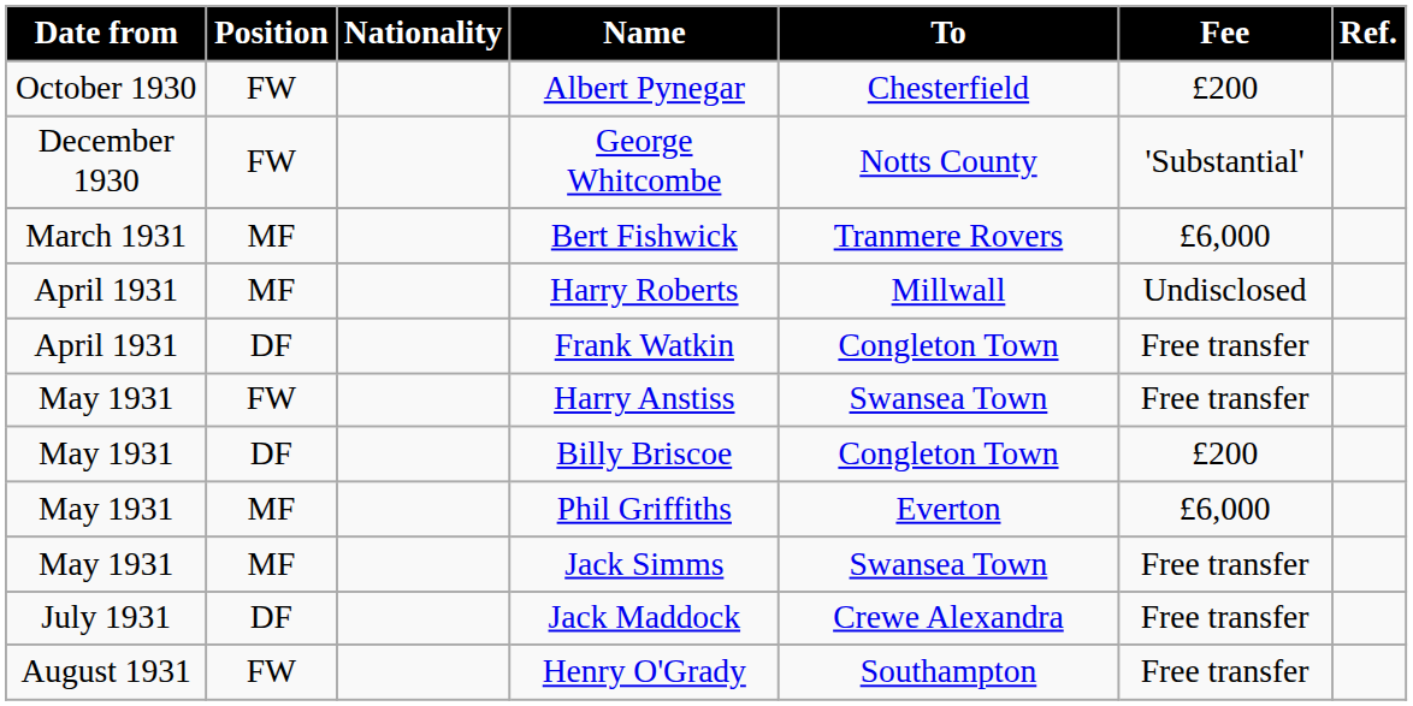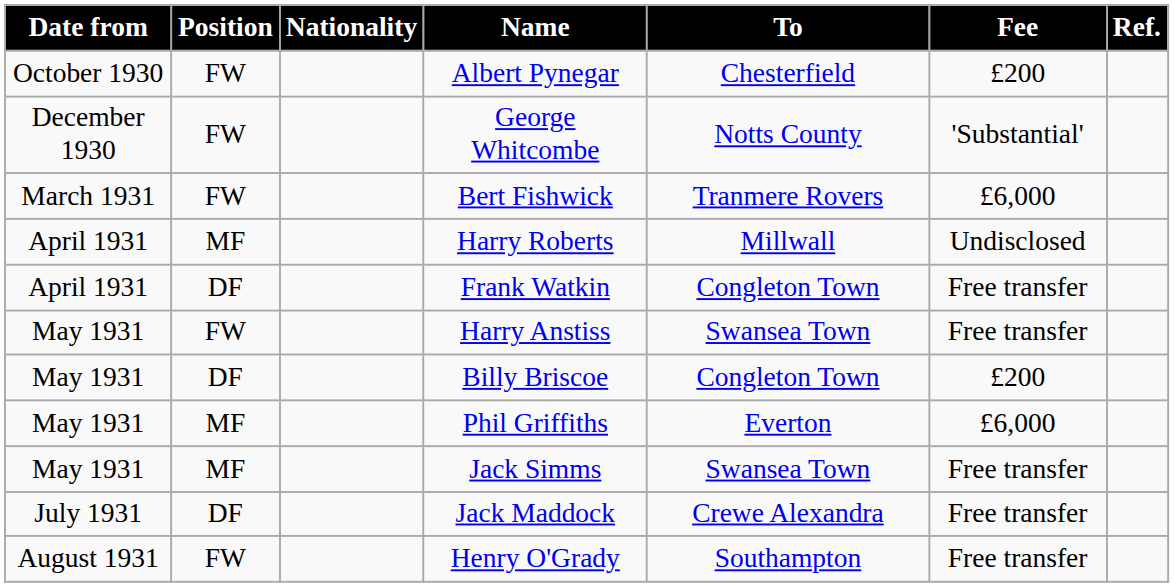Bert Fishwick | Position: MF -> FW
